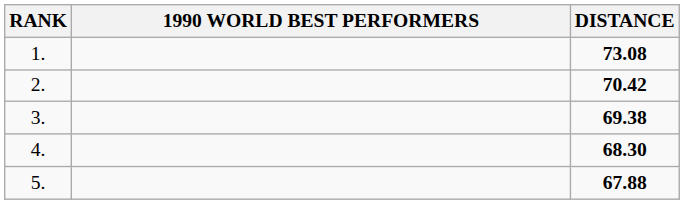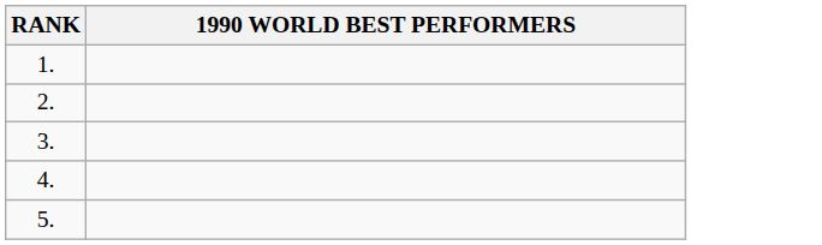- column: DISTANCE | 73.08 | 70.42 | 69.38 | 68.30 | 67.88
